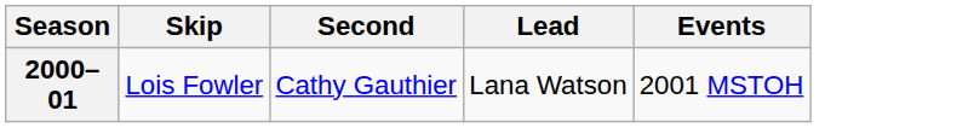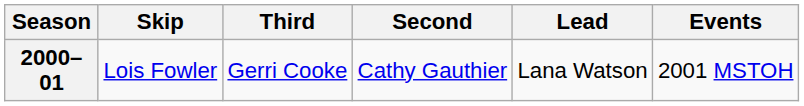+ column: Third | Gerri Cooke
